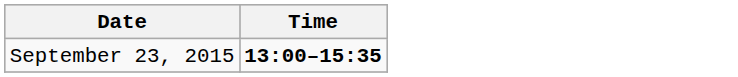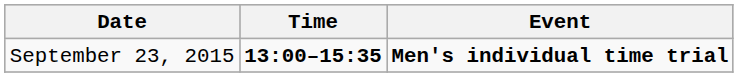+ column: Event | Men's individual time trial
